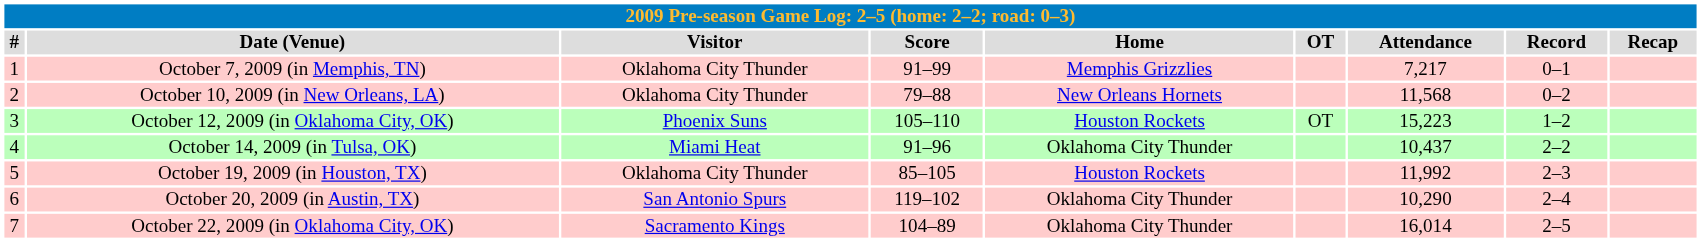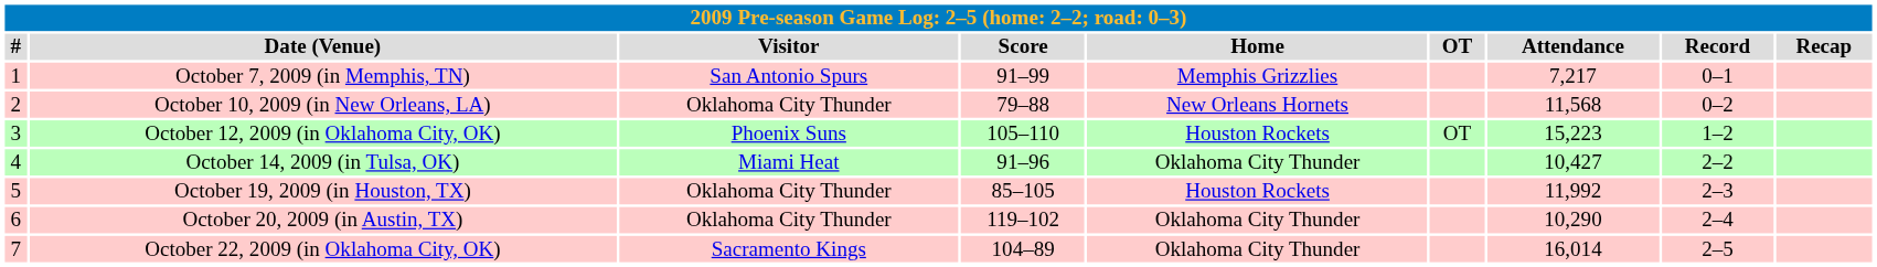October 7, 2009 (in Memphis, TN) | Visitor: Oklahoma City Thunder -> San Antonio Spurs
October 14, 2009 (in Tulsa, OK) | Attendance: 10,437 -> 10,427
October 20, 2009 (in Austin, TX) | Visitor: San Antonio Spurs -> Oklahoma City Thunder
